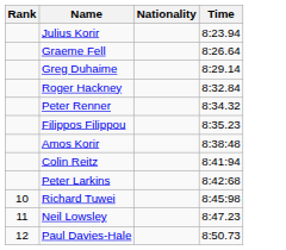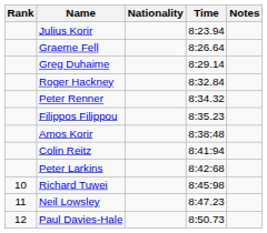+ column: Notes
